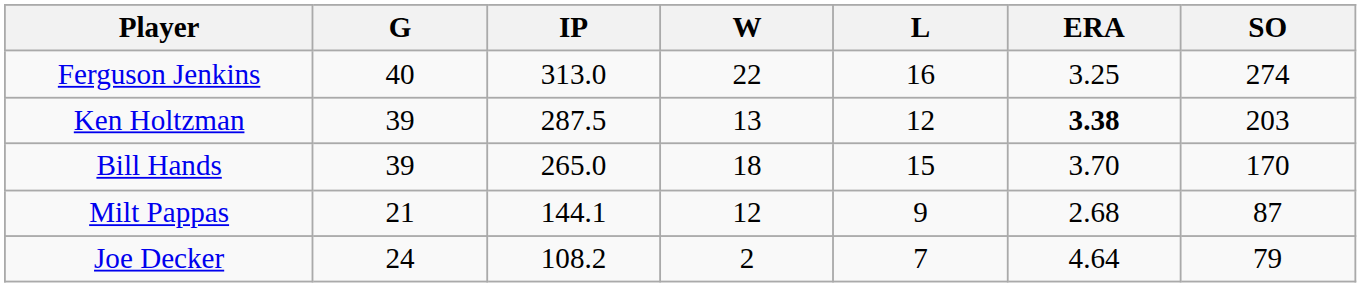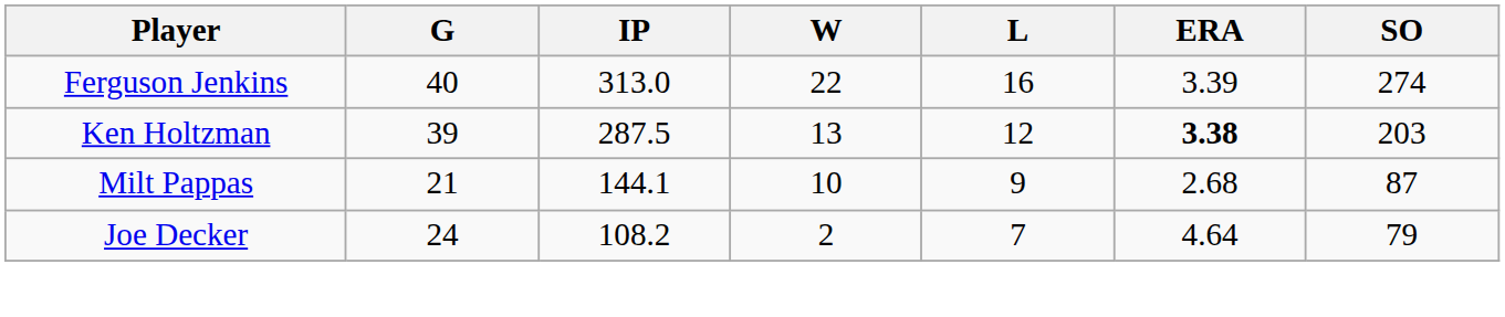Ferguson Jenkins | ERA: 3.25 -> 3.39
- row: Bill Hands | 39 | 265.0 | 18 | 15 | 3.70 | 170
Milt Pappas | W: 12 -> 10
